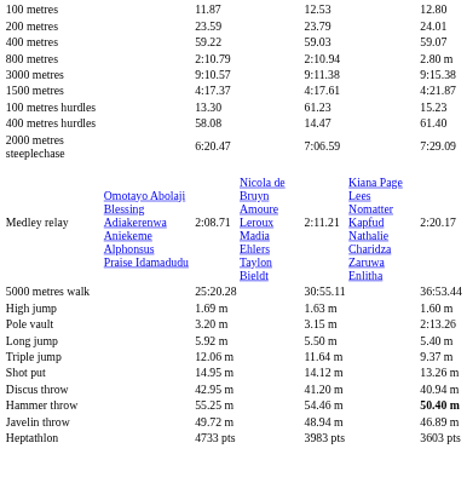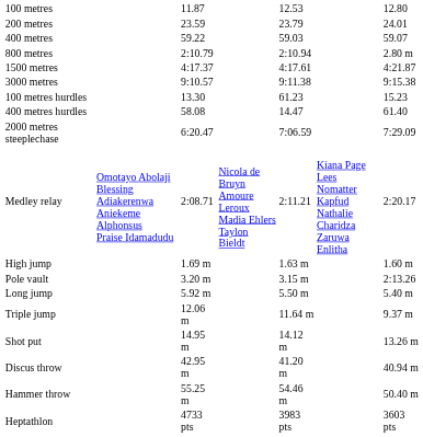rows swapped: 1500 metres <-> 3000 metres
- row: 5000 metres walk | 25:20.28 | 30:55.11 | 36:53.44
Hammer throw | column 7: bold -> normal
- row: Javelin throw | 49.72 m | 48.94 m | 46.89 m
